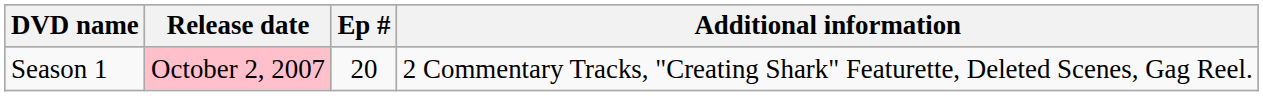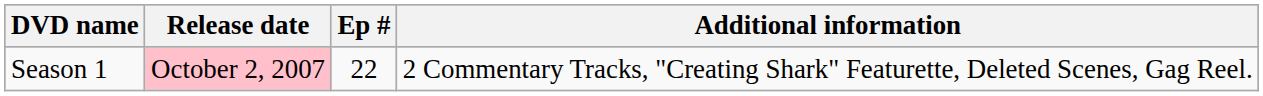Season 1 | Ep #: 20 -> 22
